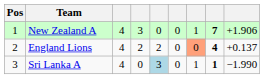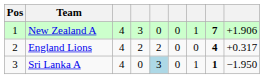England Lions | column 7: lightsalmon background -> no background
England Lions | column 9: +0.137 -> +0.317
Sri Lanka A | column 9: −1.990 -> −1.950
